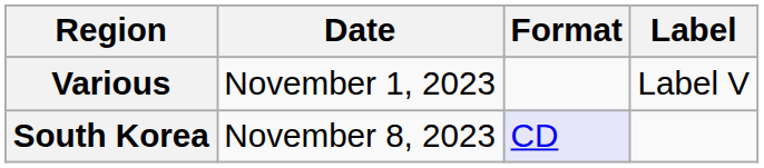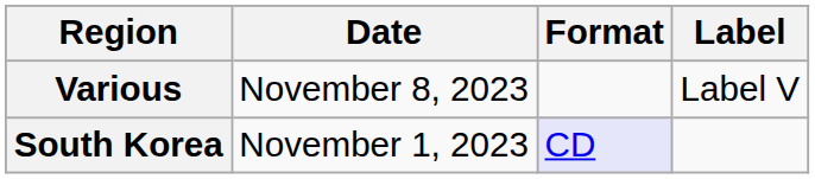Various | Date: November 1, 2023 -> November 8, 2023
South Korea | Date: November 8, 2023 -> November 1, 2023
